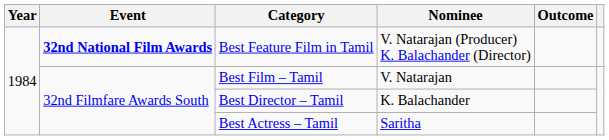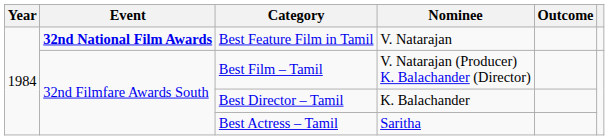Best Feature Film in Tamil | Nominee: V. Natarajan (Producer) K. Balachander (Director) -> V. Natarajan
Best Film – Tamil | Nominee: V. Natarajan -> V. Natarajan (Producer) K. Balachander (Director)
